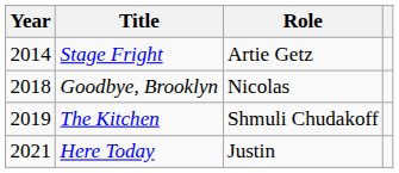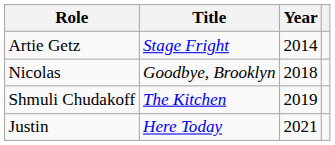columns swapped: Year <-> Role
